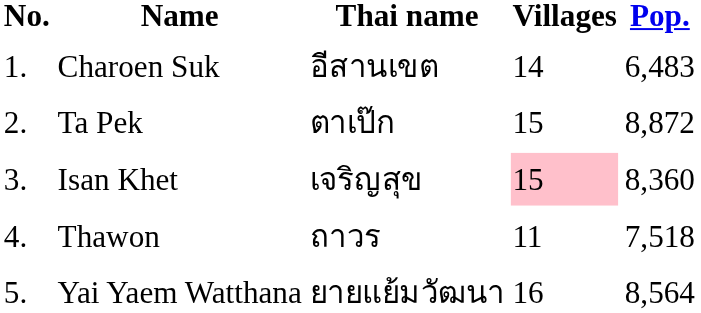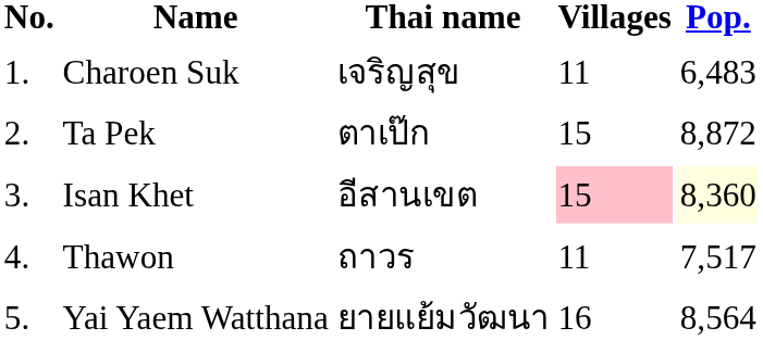Charoen Suk | Thai name: อีสานเขต -> เจริญสุข
Charoen Suk | Villages: 14 -> 11
Isan Khet | Thai name: เจริญสุข -> อีสานเขต
Isan Khet | Pop.: no background -> lightyellow background
Thawon | Pop.: 7,518 -> 7,517
